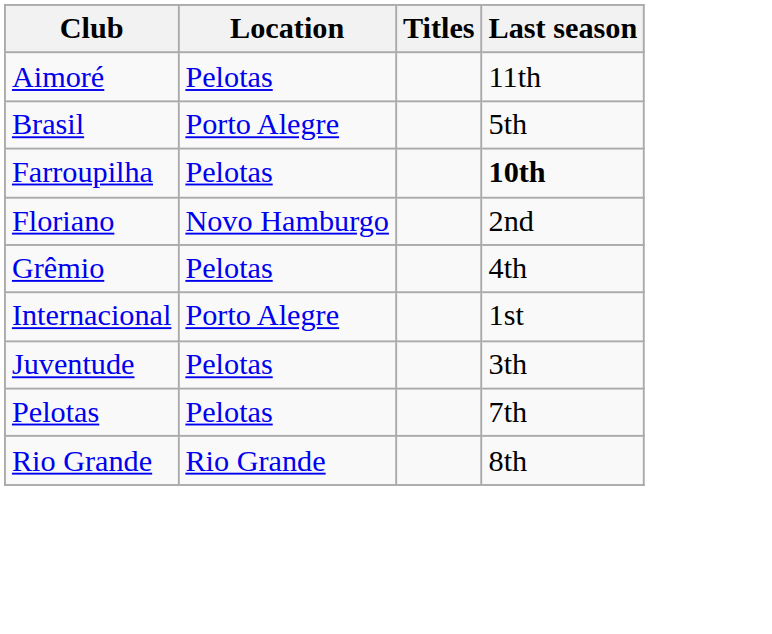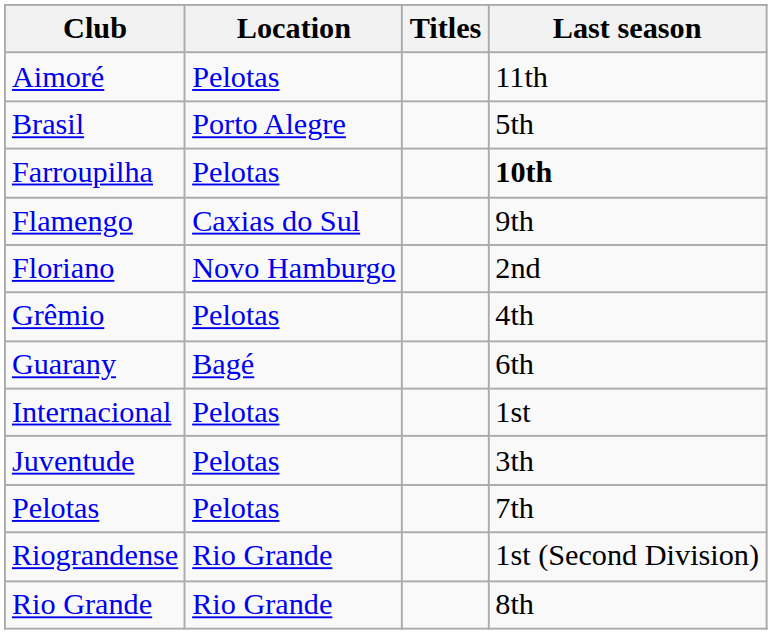+ row: Flamengo | Caxias do Sul | 9th
+ row: Guarany | Bagé | 6th
Internacional | Location: Porto Alegre -> Pelotas
+ row: Riograndense | Rio Grande | 1st (Second Division)
